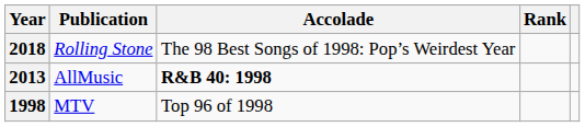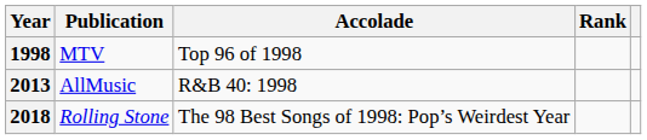rows swapped: 1998 <-> 2018
2013 | Accolade: bold -> normal
